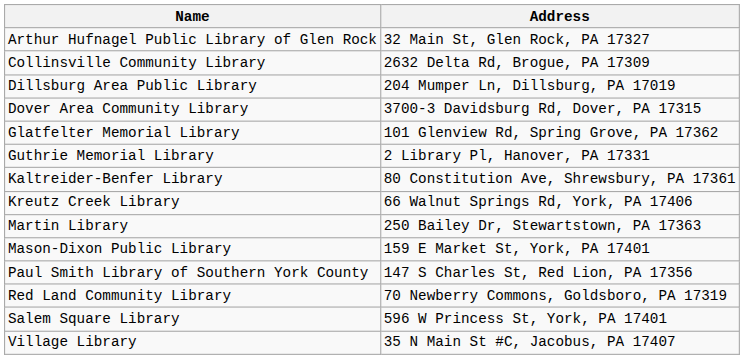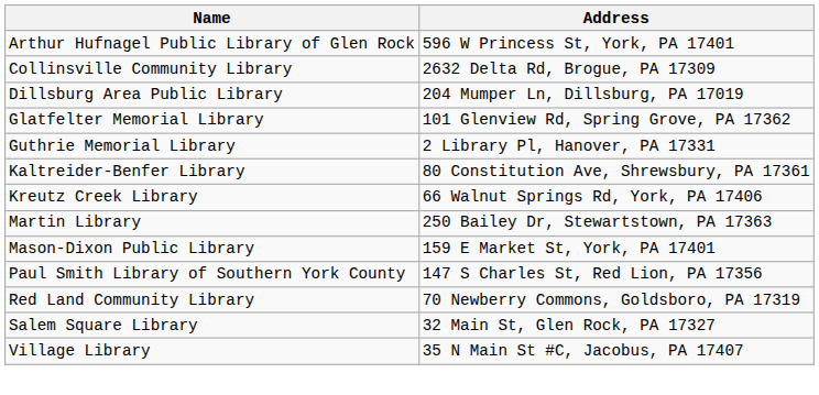Arthur Hufnagel Public Library of Glen Rock | Address: 32 Main St, Glen Rock, PA 17327 -> 596 W Princess St, York, PA 17401
- row: Dover Area Community Library | 3700-3 Davidsburg Rd, Dover, PA 17315
Salem Square Library | Address: 596 W Princess St, York, PA 17401 -> 32 Main St, Glen Rock, PA 17327
